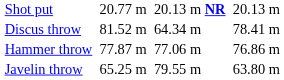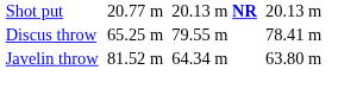Discus throw | column 3: 81.52 m -> 65.25 m
Discus throw | column 5: 64.34 m -> 79.55 m
- row: Hammer throw | 77.87 m | 77.06 m | 76.86 m
Javelin throw | column 3: 65.25 m -> 81.52 m
Javelin throw | column 5: 79.55 m -> 64.34 m
